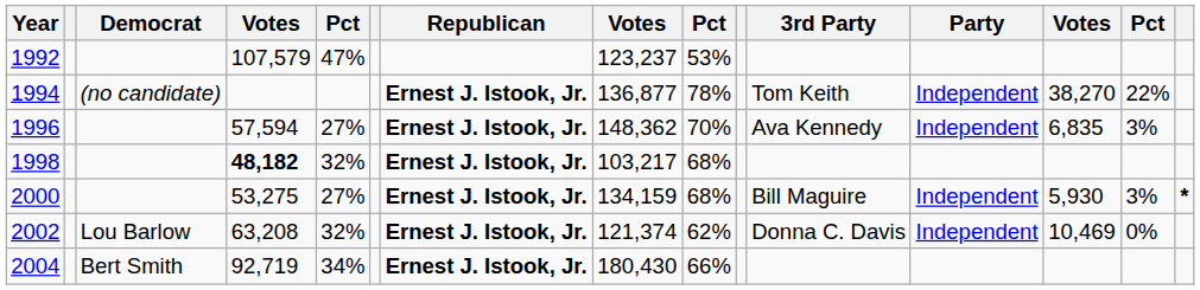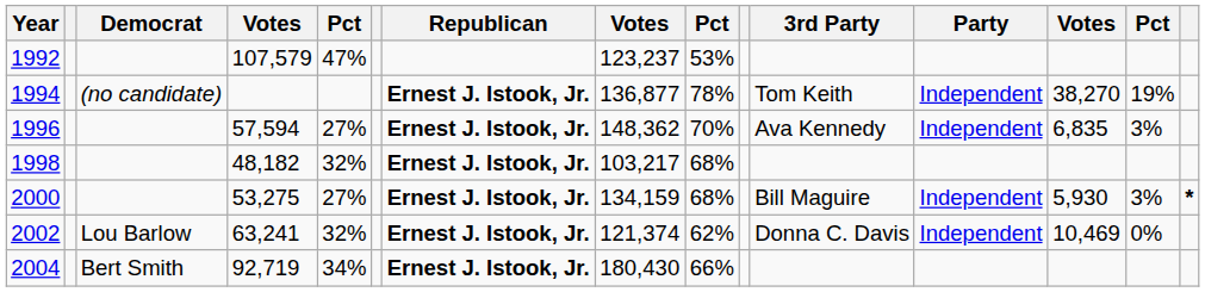1994 | column 14: 22% -> 19%
1998 | column 4: bold -> normal
2002 | column 4: 63,208 -> 63,241
